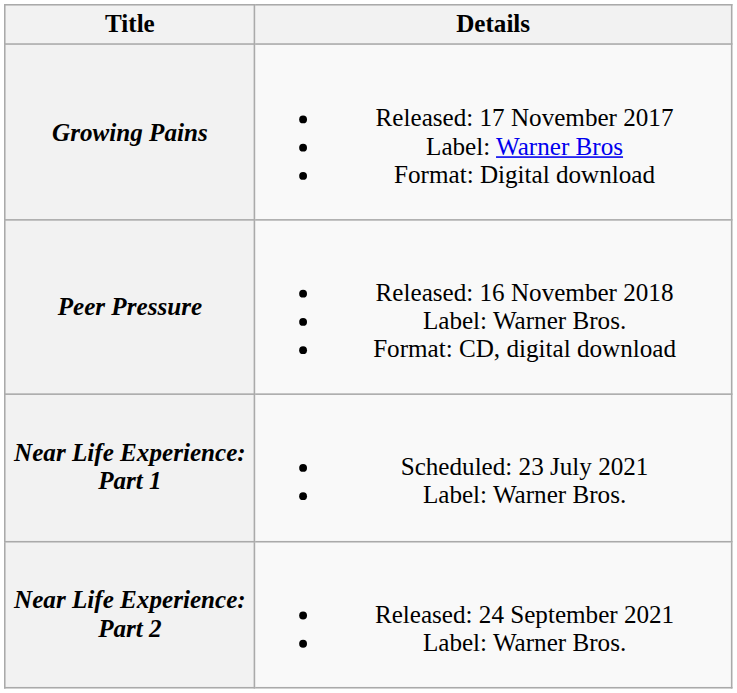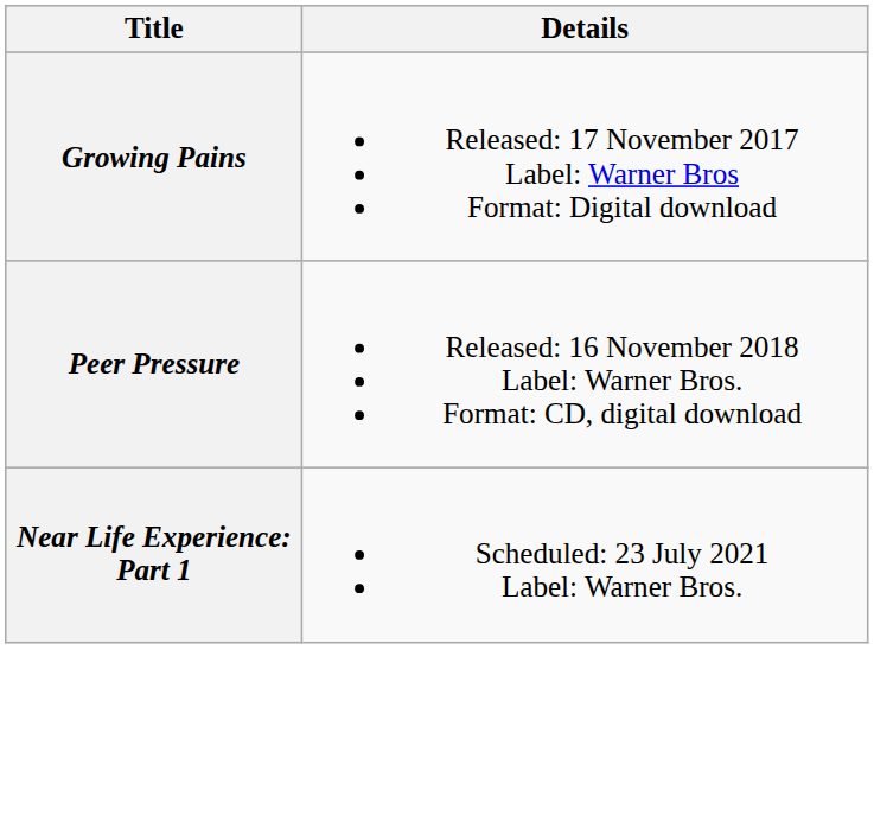- row: Near Life Experience: Part 2 | Released: 24 September 2021 Label: Warner Bros.
